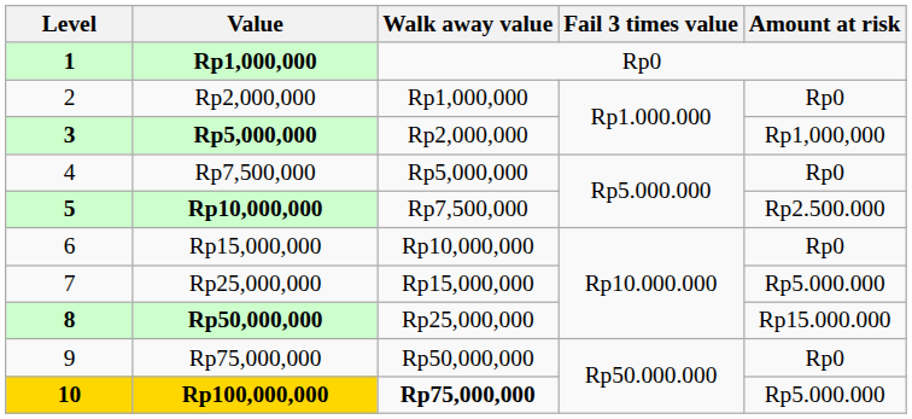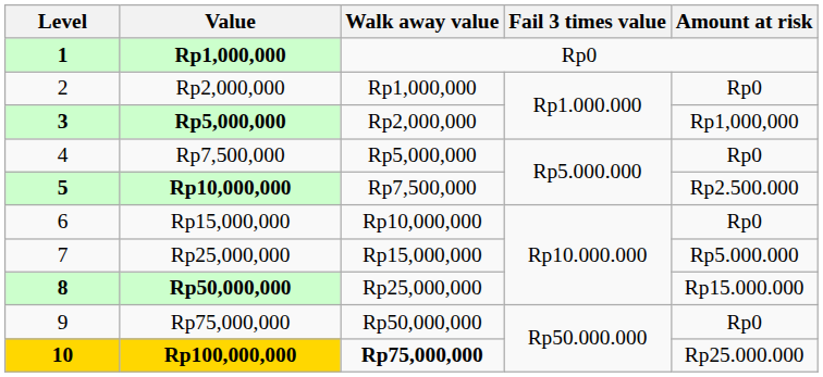Rp100,000,000 | Amount at risk: Rp5.000.000 -> Rp25.000.000
